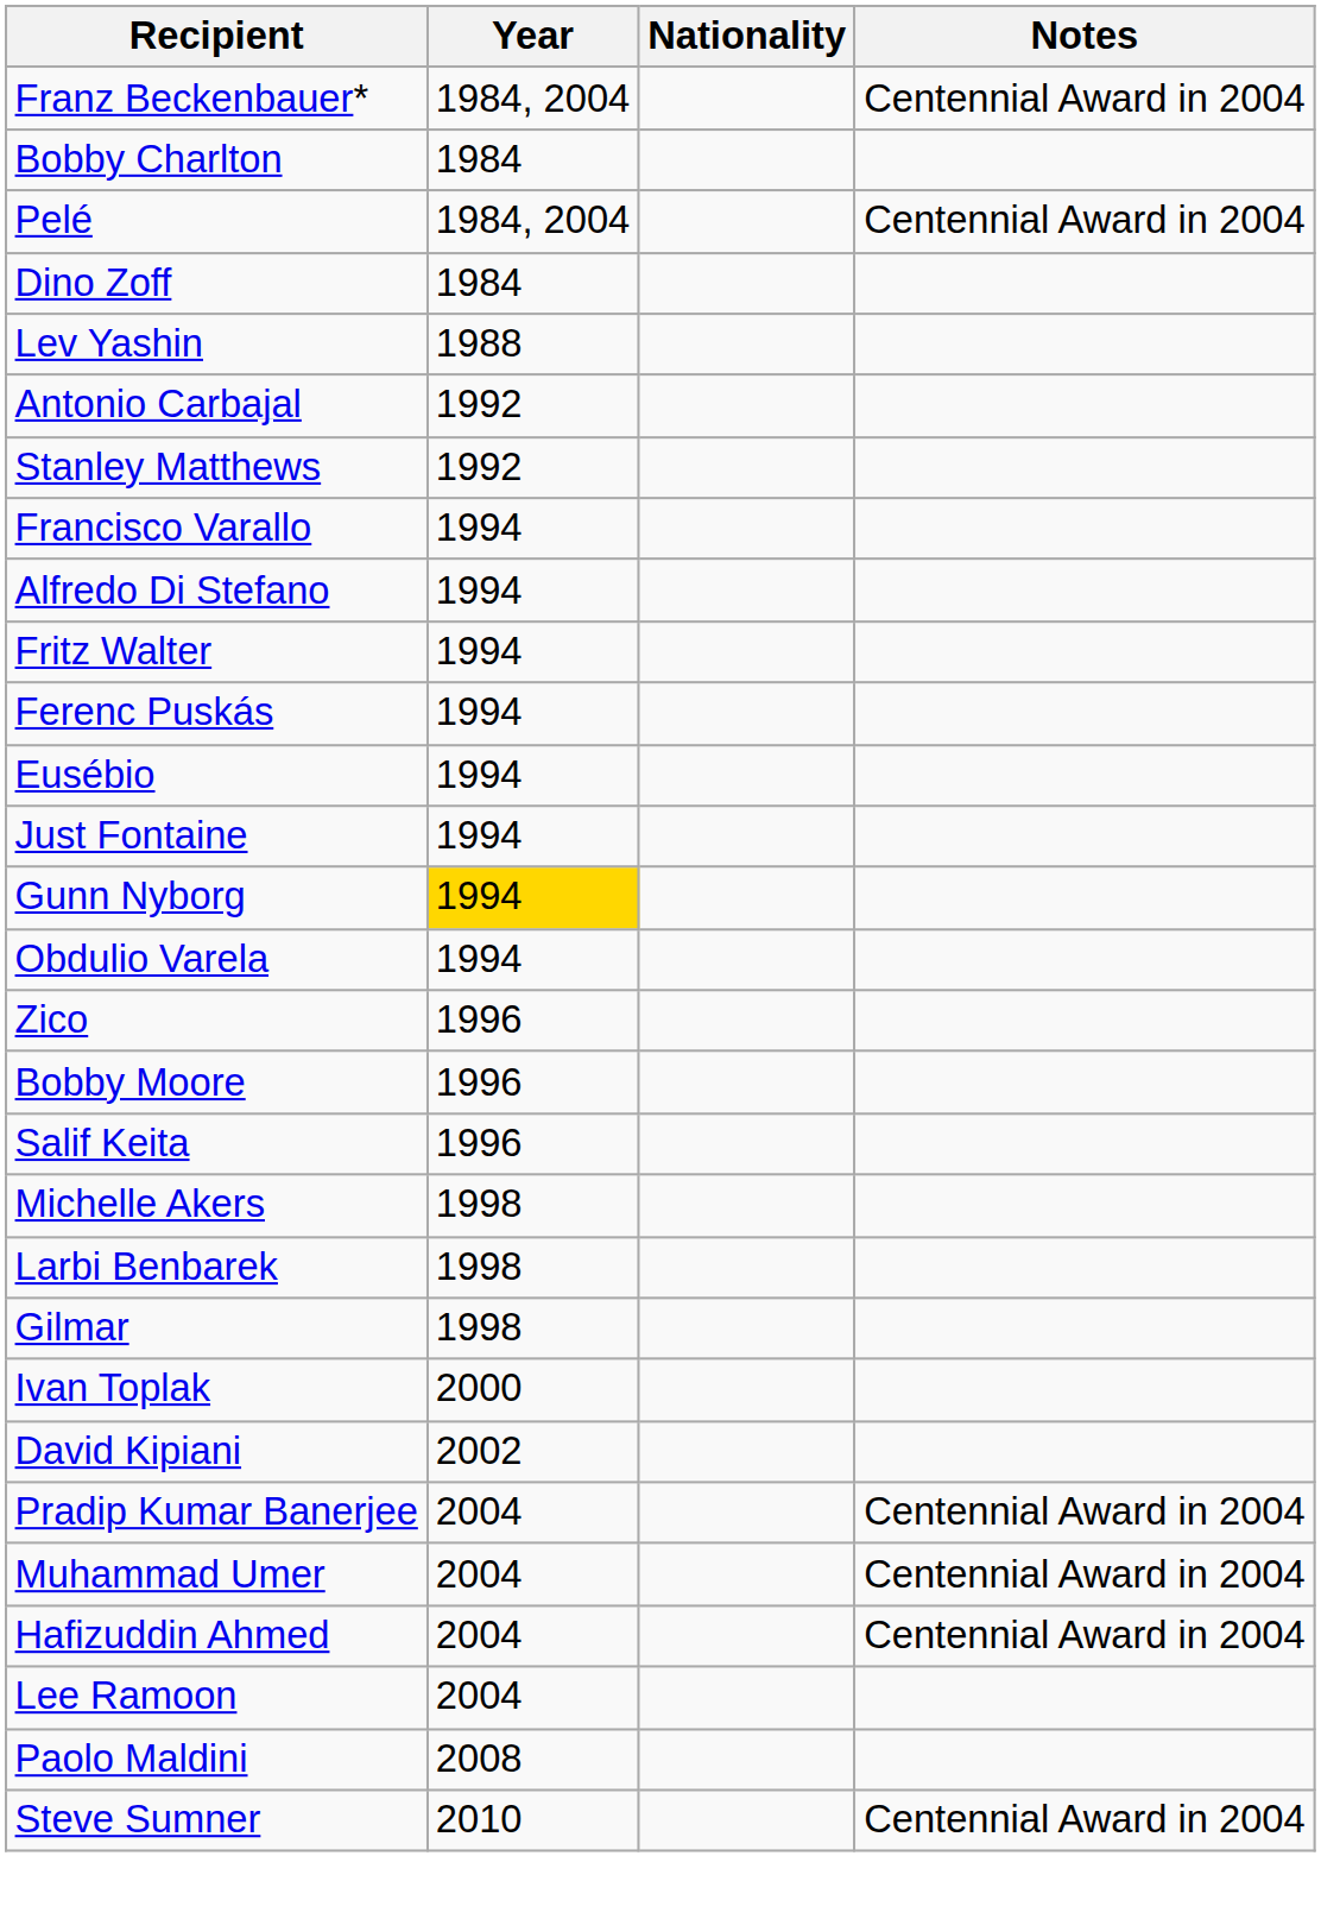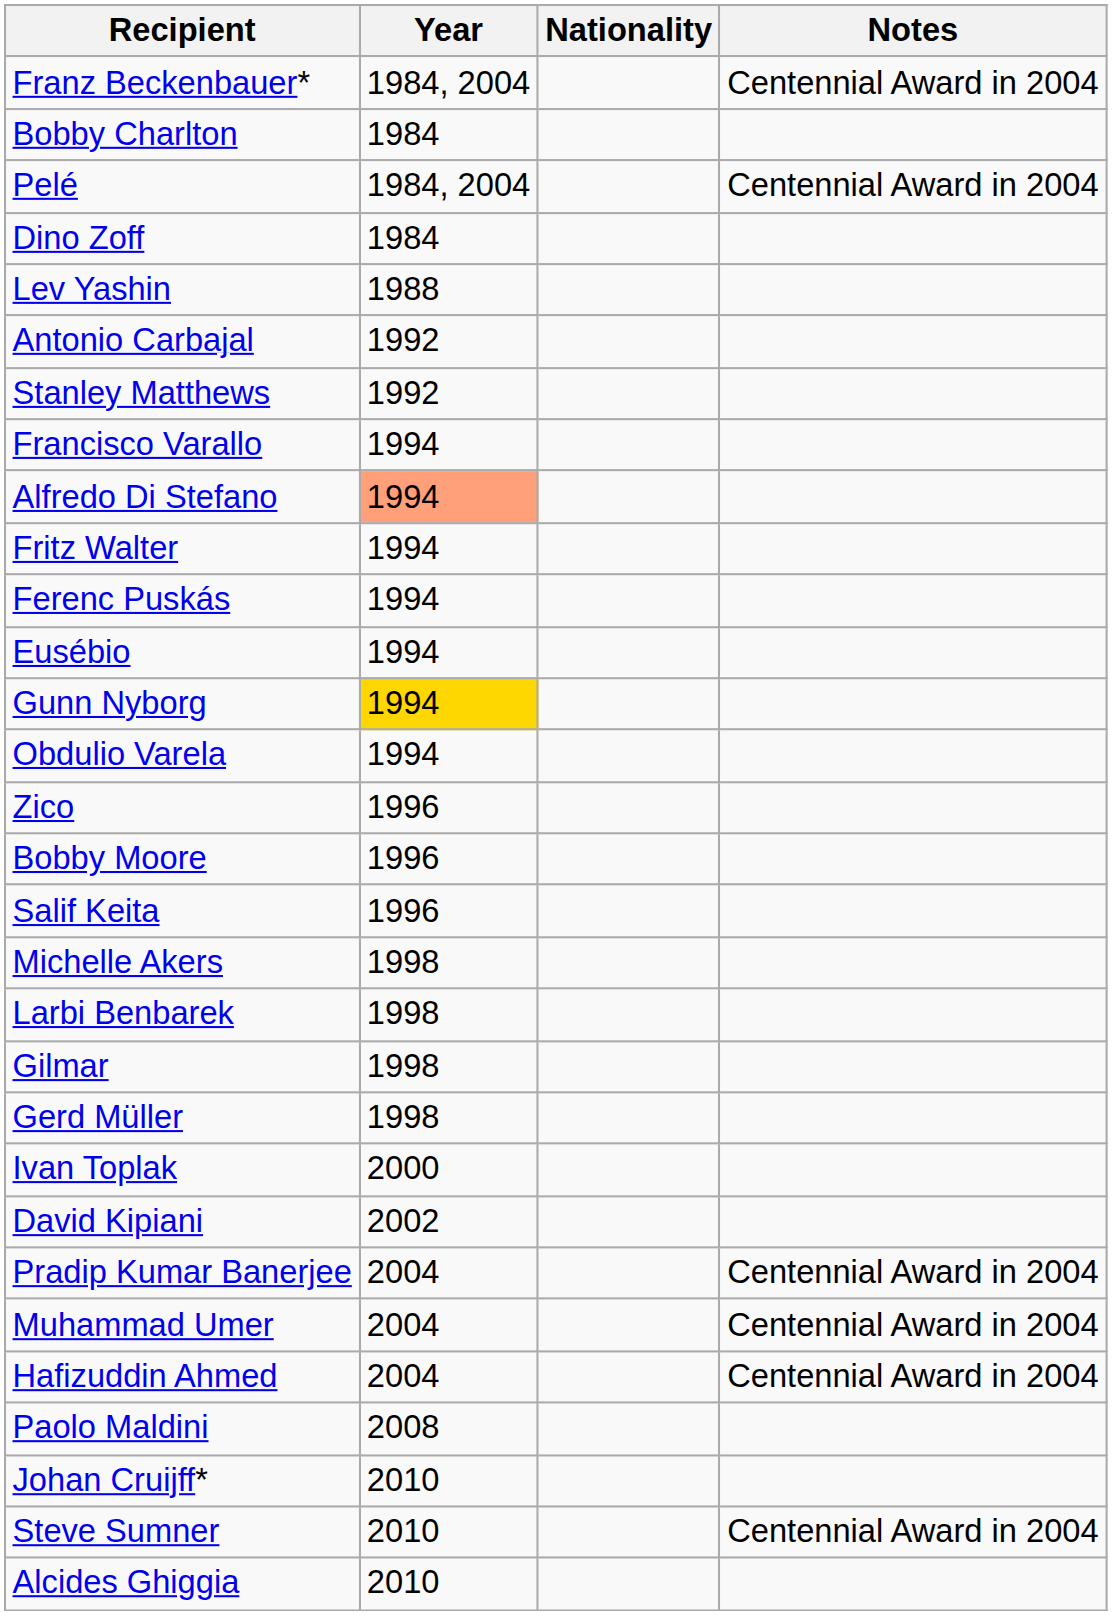Alfredo Di Stefano | Year: no background -> lightsalmon background
- row: Just Fontaine | 1994
+ row: Gerd Müller | 1998
- row: Lee Ramoon | 2004
+ row: Johan Cruijff* | 2010
+ row: Alcides Ghiggia | 2010
